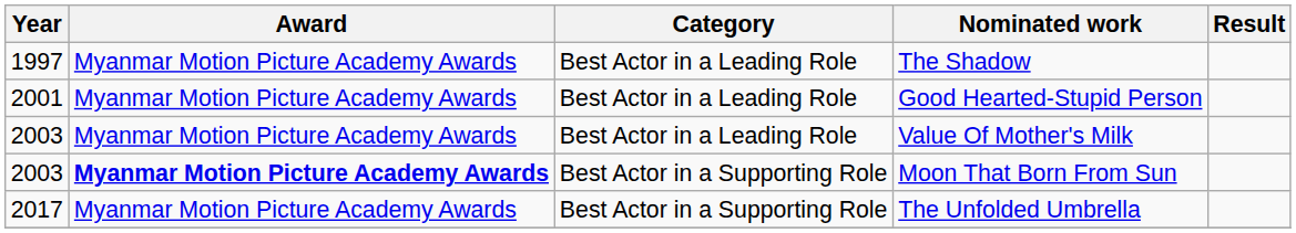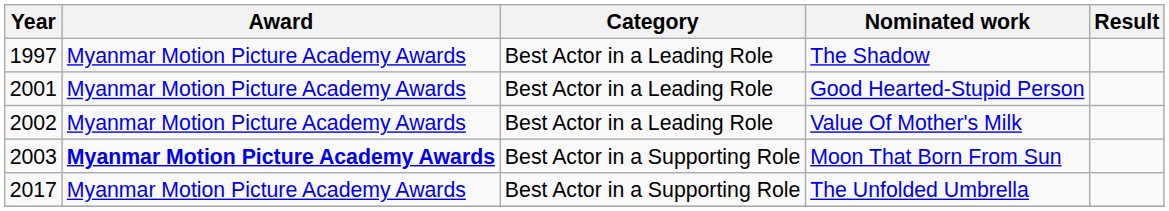Value Of Mother's Milk | Year: 2003 -> 2002
